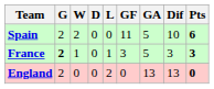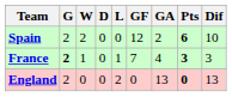columns swapped: Dif <-> Pts
Spain | GF: 11 -> 12
Spain | GA: 5 -> 2
France | GF: 3 -> 7
France | GA: 5 -> 4
